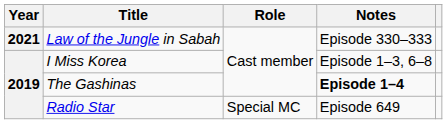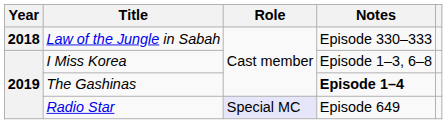Law of the Jungle in Sabah | Year: 2021 -> 2018
Radio Star | Role: no background -> lavender background
